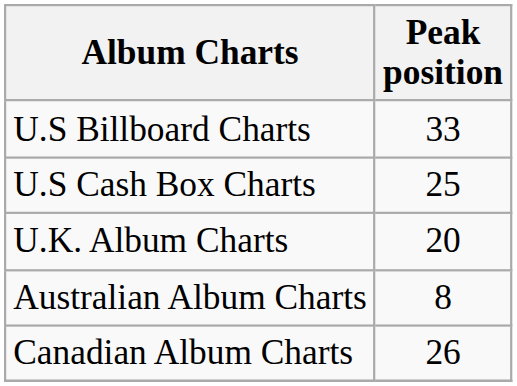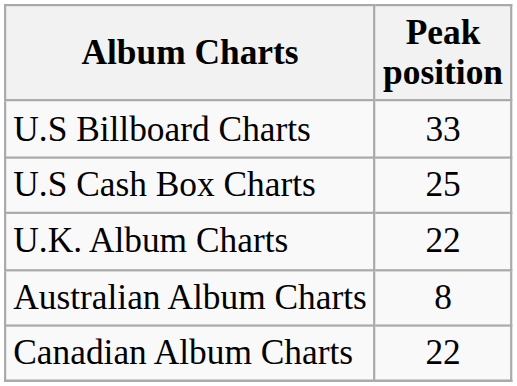U.K. Album Charts | Peak position: 20 -> 22
Canadian Album Charts | Peak position: 26 -> 22
